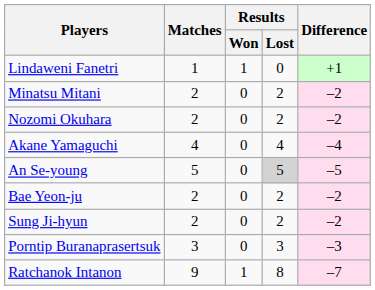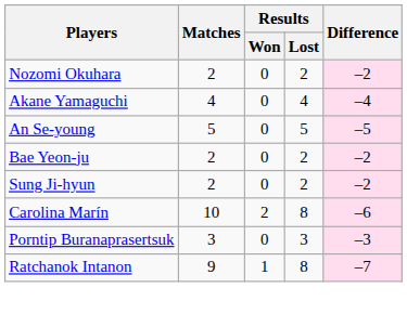- row: Lindaweni Fanetri | 1 | 1 | 0 | +1
- row: Minatsu Mitani | 2 | 0 | 2 | –2
An Se-young | Results / Lost: lightgrey background -> no background
+ row: Carolina Marín | 10 | 2 | 8 | –6
